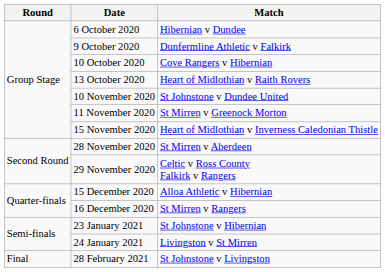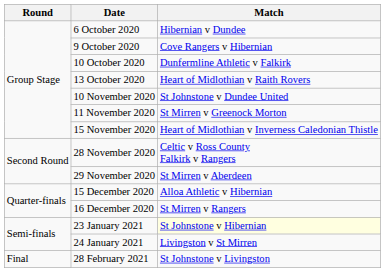9 October 2020 | Match: Dunfermline Athletic v Falkirk -> Cove Rangers v Hibernian
10 October 2020 | Match: Cove Rangers v Hibernian -> Dunfermline Athletic v Falkirk
28 November 2020 | Match: St Mirren v Aberdeen -> Celtic v Ross County Falkirk v Rangers
29 November 2020 | Match: Celtic v Ross County Falkirk v Rangers -> St Mirren v Aberdeen
23 January 2021 | Match: no background -> lightyellow background
